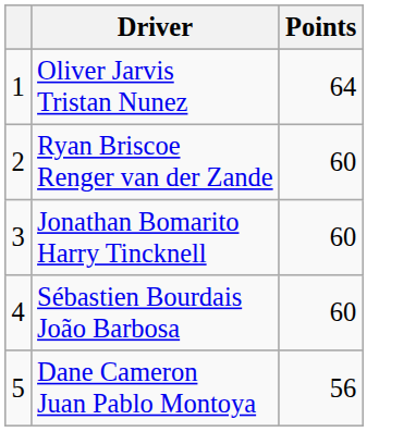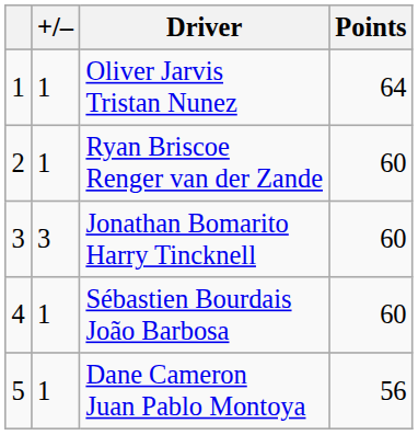+ column: +/– | 1 | 1 | 3 | 1 | 1
